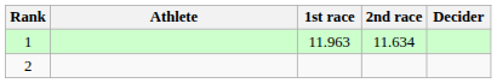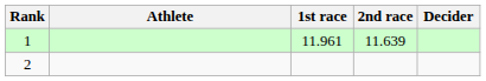1 | 1st race: 11.963 -> 11.961
1 | 2nd race: 11.634 -> 11.639
